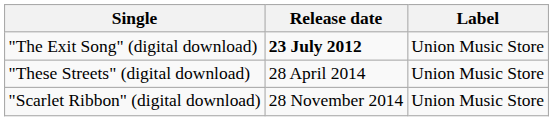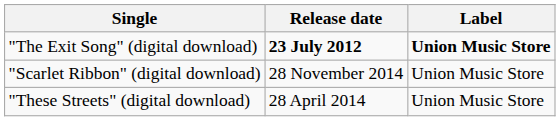"The Exit Song" (digital download) | Label: normal -> bold
rows swapped: "These Streets" (digital download) <-> "Scarlet Ribbon" (digital download)
